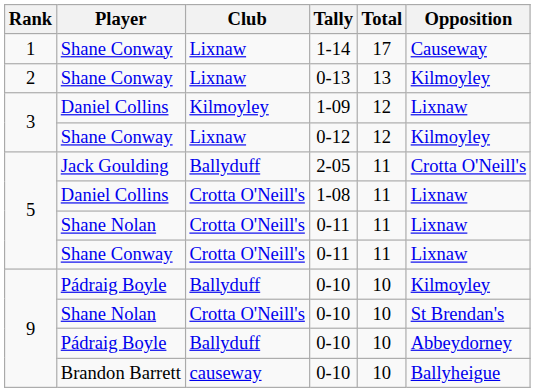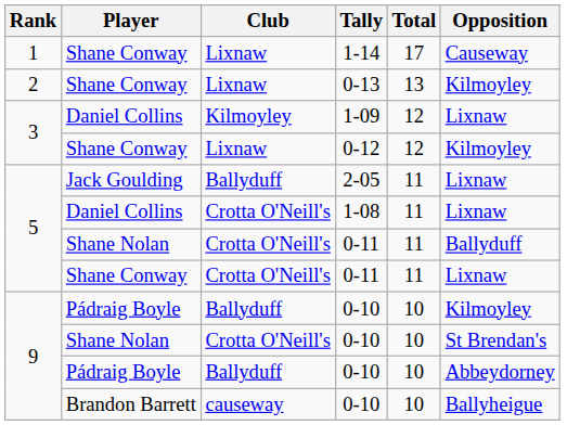2-05 | Opposition: Crotta O'Neill's -> Lixnaw
Shane Nolan / 0-11 | Opposition: Lixnaw -> Ballyduff
